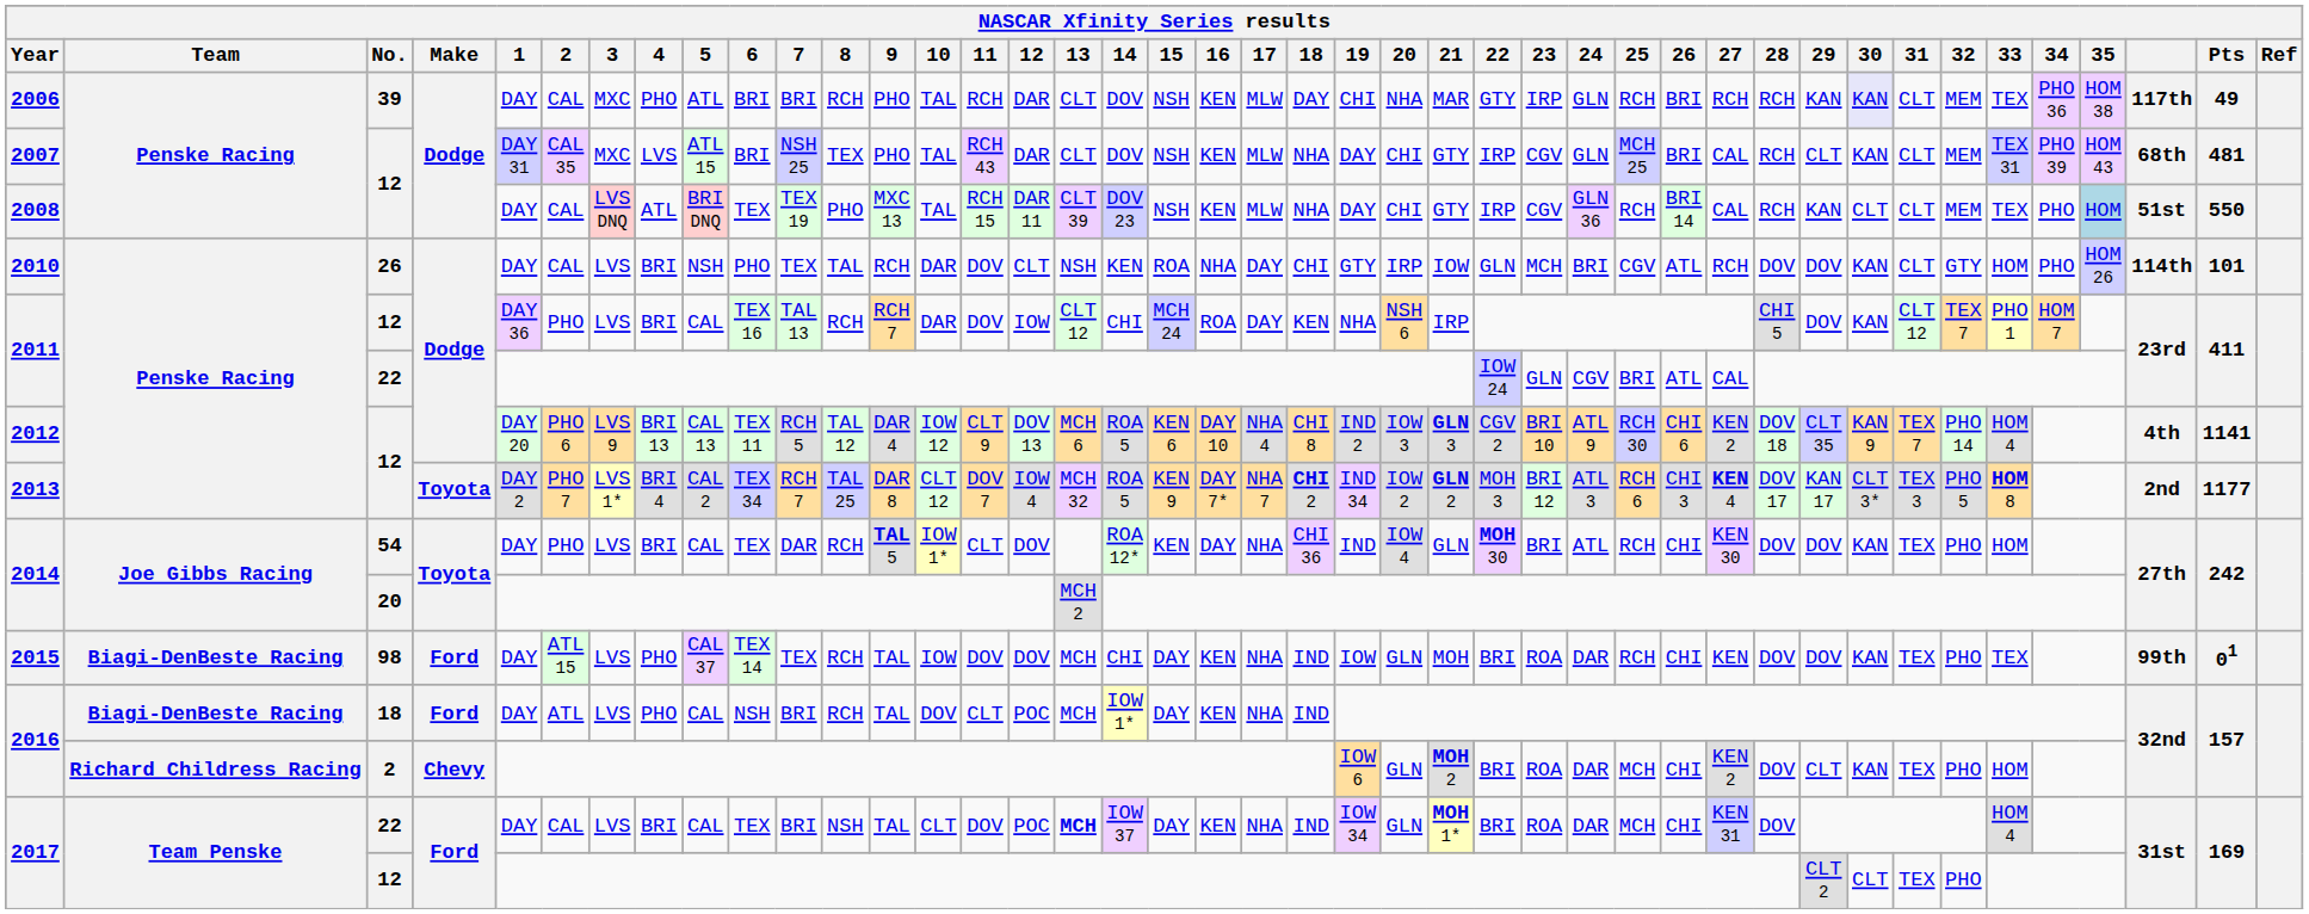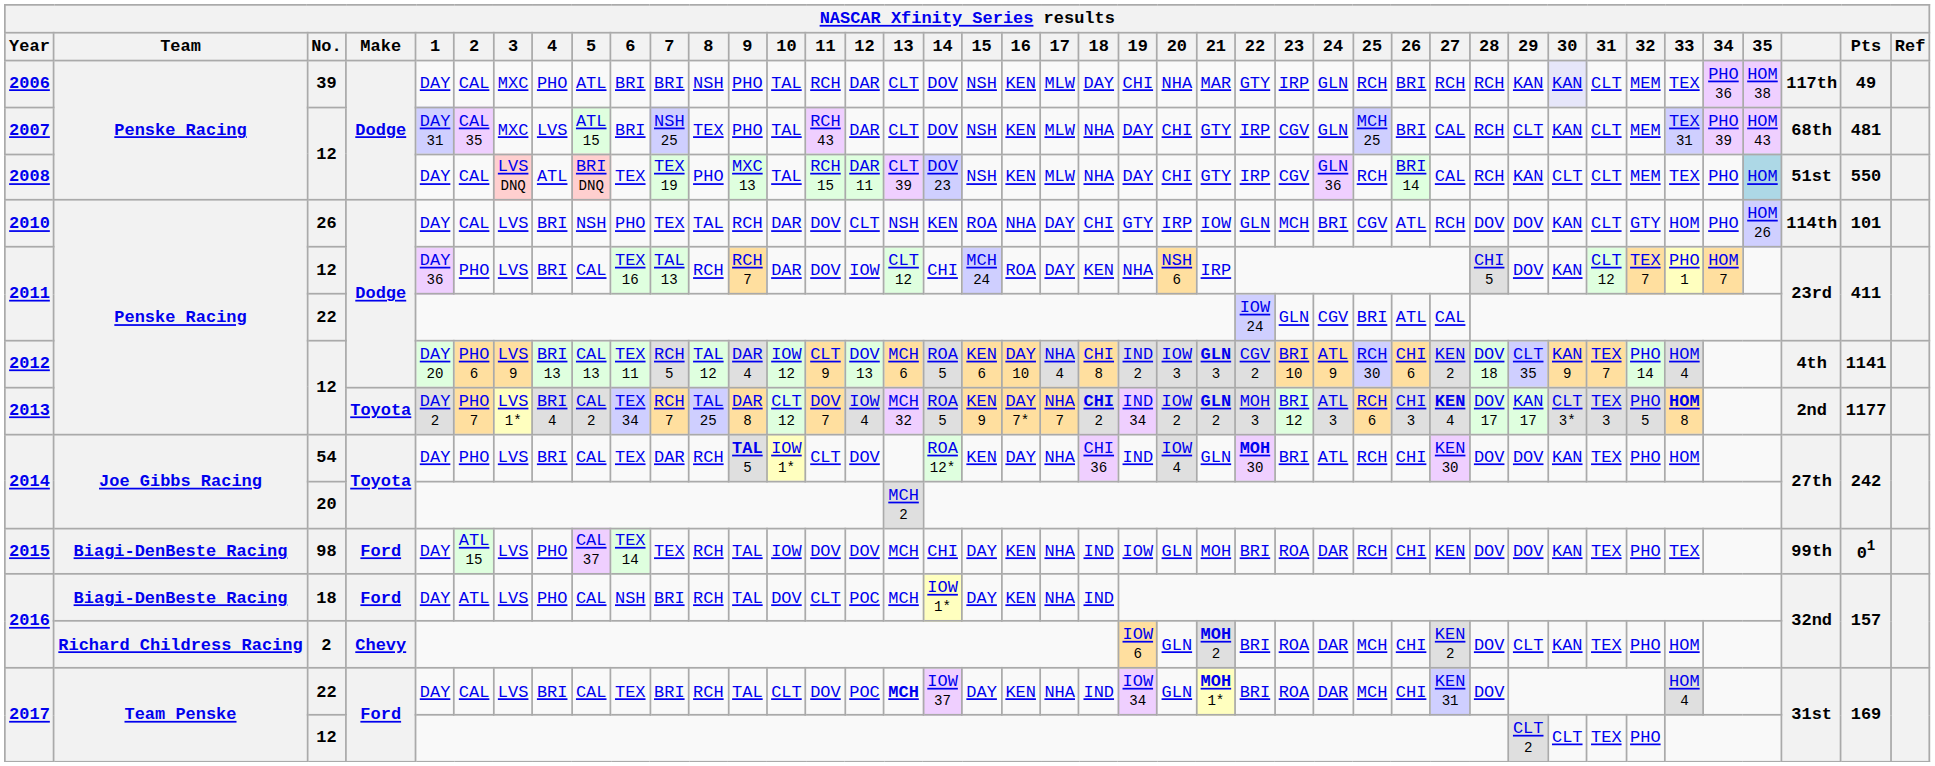2006 | 8: RCH -> NSH
2017 / 22 | 8: NSH -> RCH
